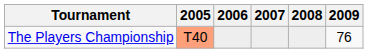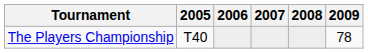The Players Championship | 2005: lightsalmon background -> no background
The Players Championship | 2009: 76 -> 78
